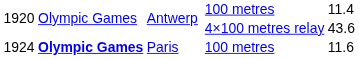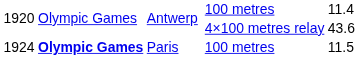Paris | column 6: 11.6 -> 11.5
